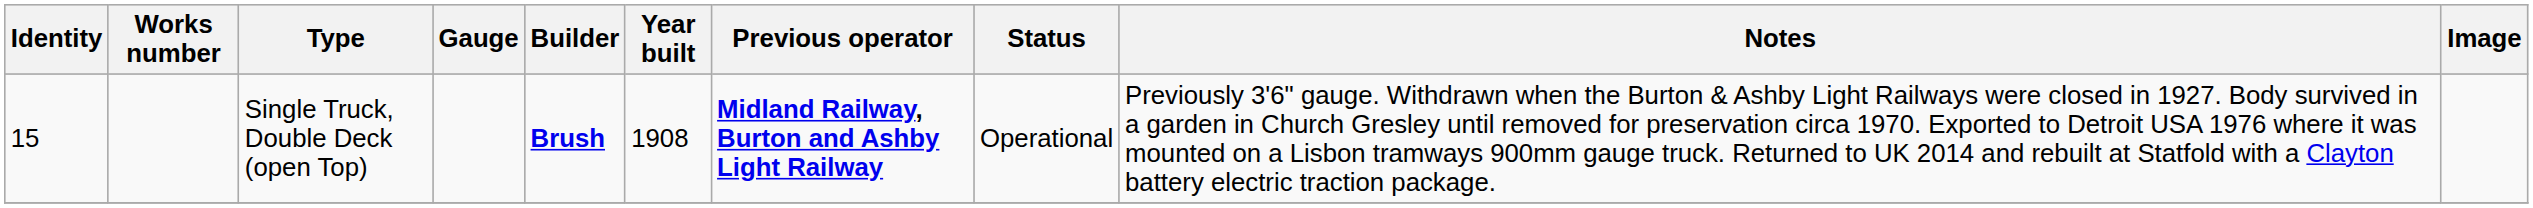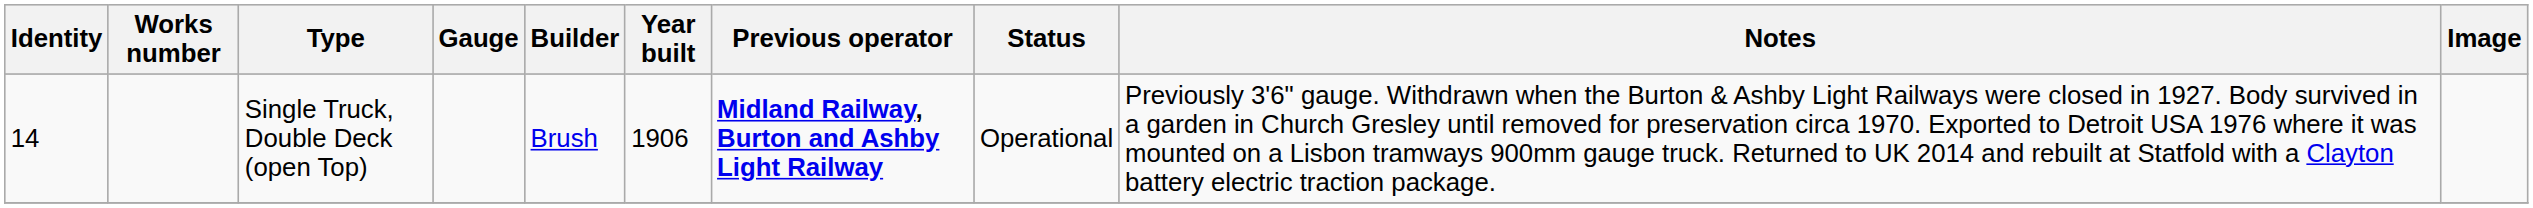Single Truck, Double Deck (open Top) | Identity: 15 -> 14
Single Truck, Double Deck (open Top) | Builder: bold -> normal
Single Truck, Double Deck (open Top) | Year built: 1908 -> 1906
